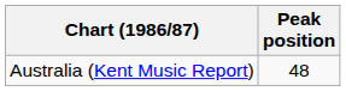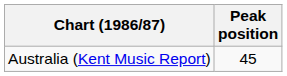Australia (Kent Music Report) | Peak position: 48 -> 45
